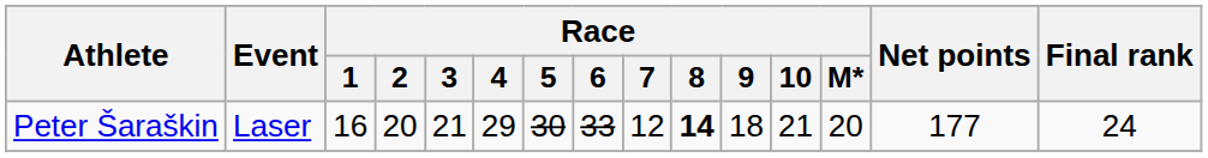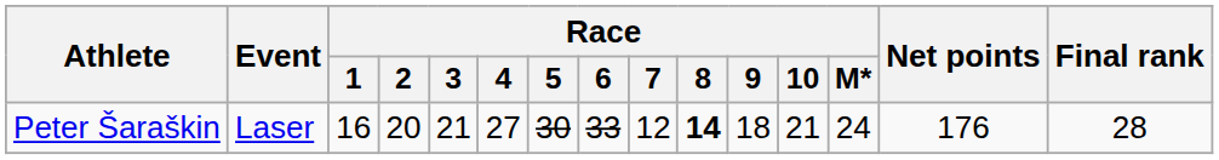Peter Šaraškin | Race / 4: 29 -> 27
Peter Šaraškin | Race / M*: 20 -> 24
Peter Šaraškin | Net points: 177 -> 176
Peter Šaraškin | Final rank: 24 -> 28
